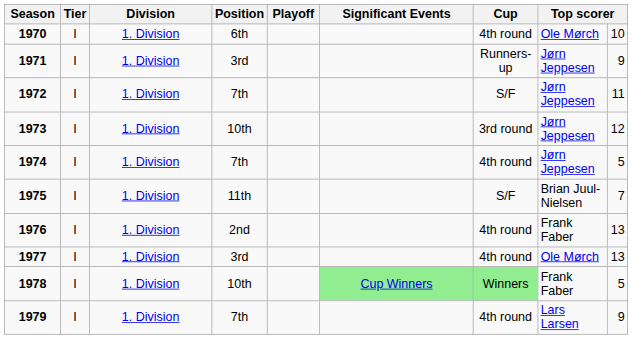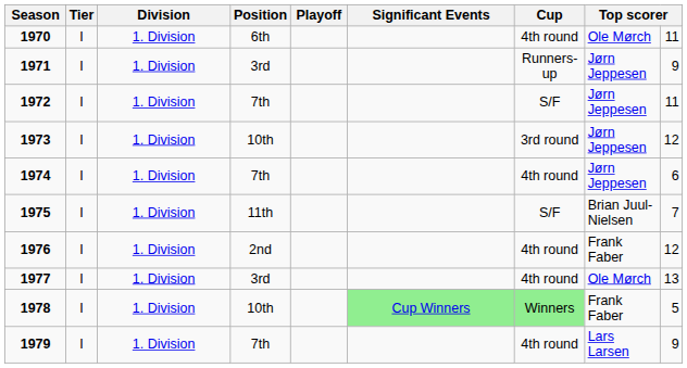1970 | column 9: 10 -> 11
1974 | column 9: 5 -> 6
1976 | column 9: 13 -> 12
